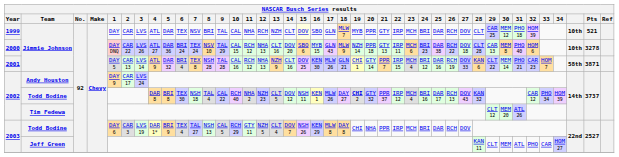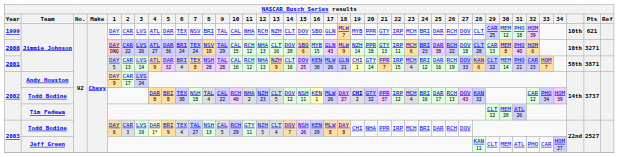1999 | Pts: 521 -> 621
2000 | Pts: 3278 -> 3271
